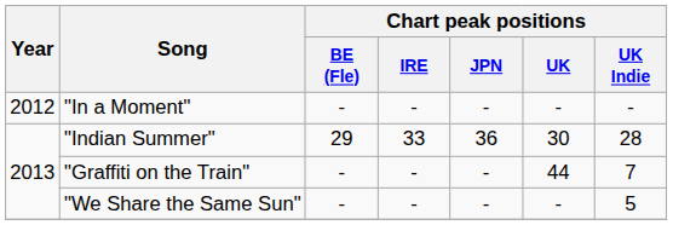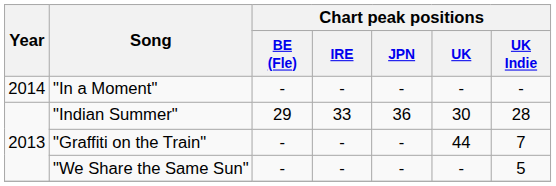"In a Moment" | Year: 2012 -> 2014
